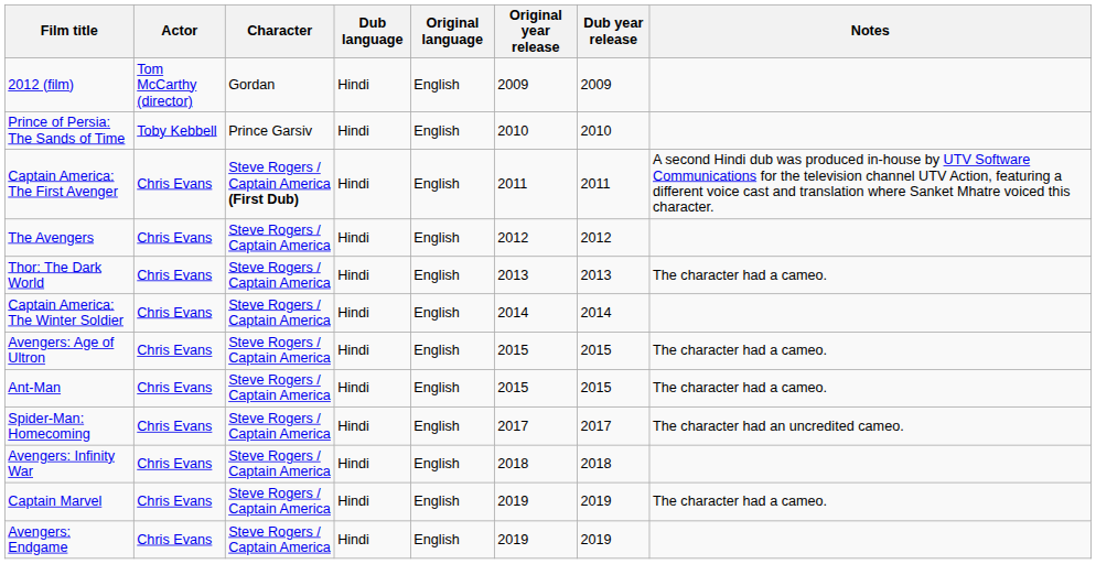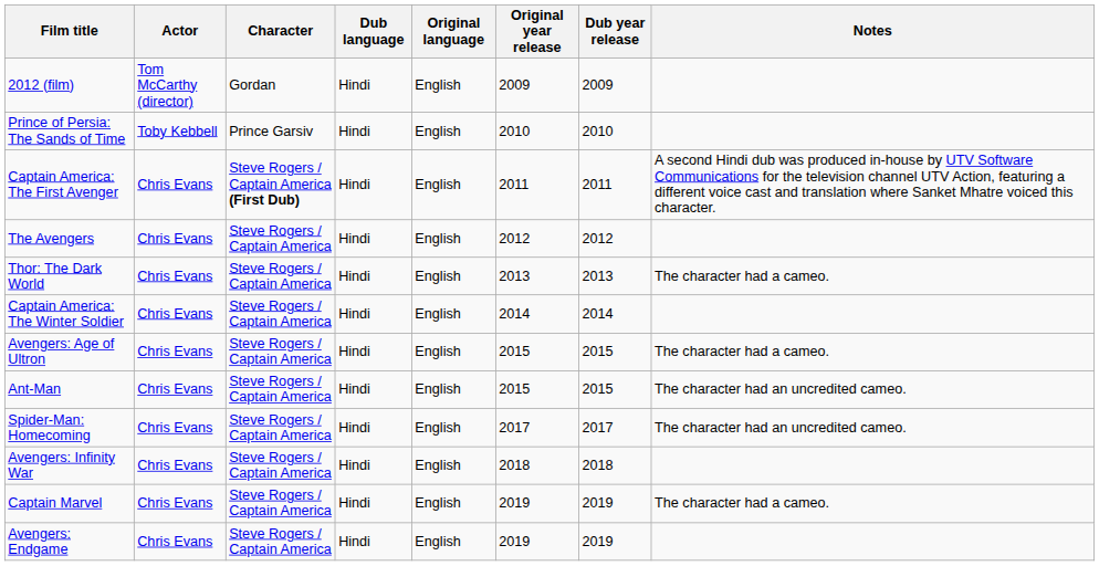Ant-Man | Notes: The character had a cameo. -> The character had an uncredited cameo.
